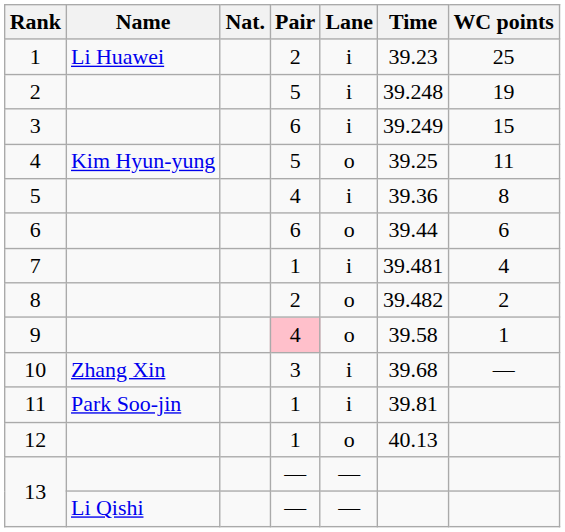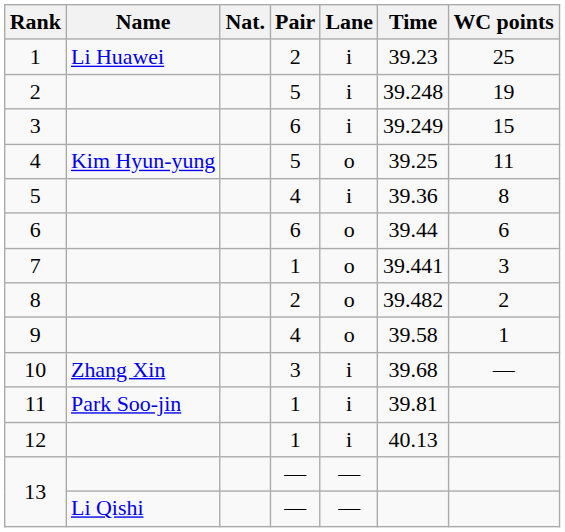7 | Lane: i -> o
7 | Time: 39.481 -> 39.441
7 | WC points: 4 -> 3
9 | Pair: pink background -> no background
12 | Lane: o -> i
